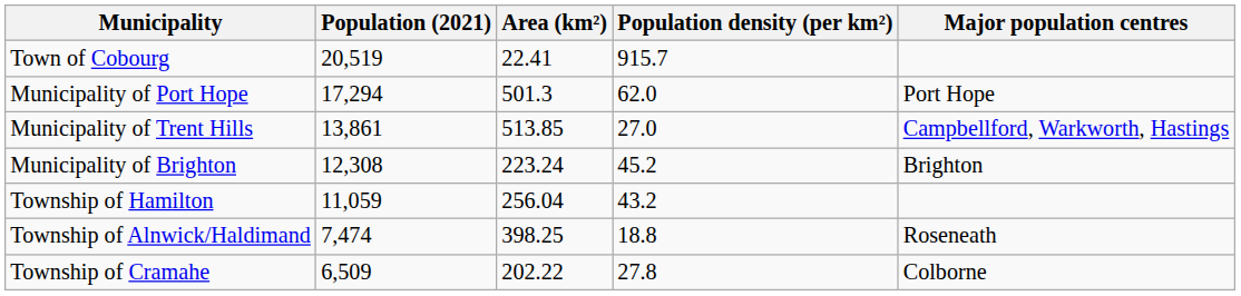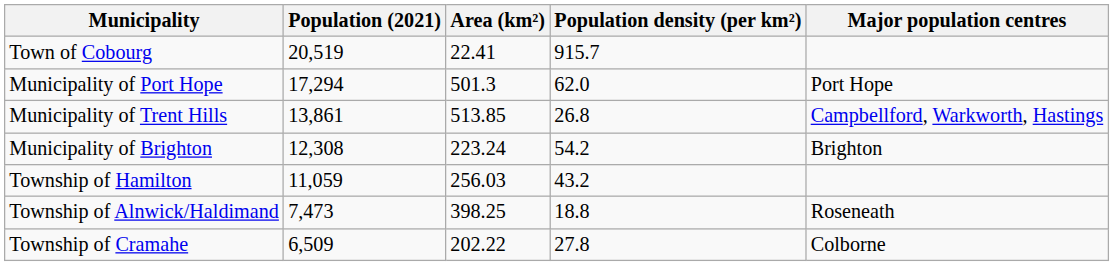Municipality of Trent Hills | Population density (per km²): 27.0 -> 26.8
Municipality of Brighton | Population density (per km²): 45.2 -> 54.2
Township of Hamilton | Area (km²): 256.04 -> 256.03
Township of Alnwick/Haldimand | Population (2021): 7,474 -> 7,473
